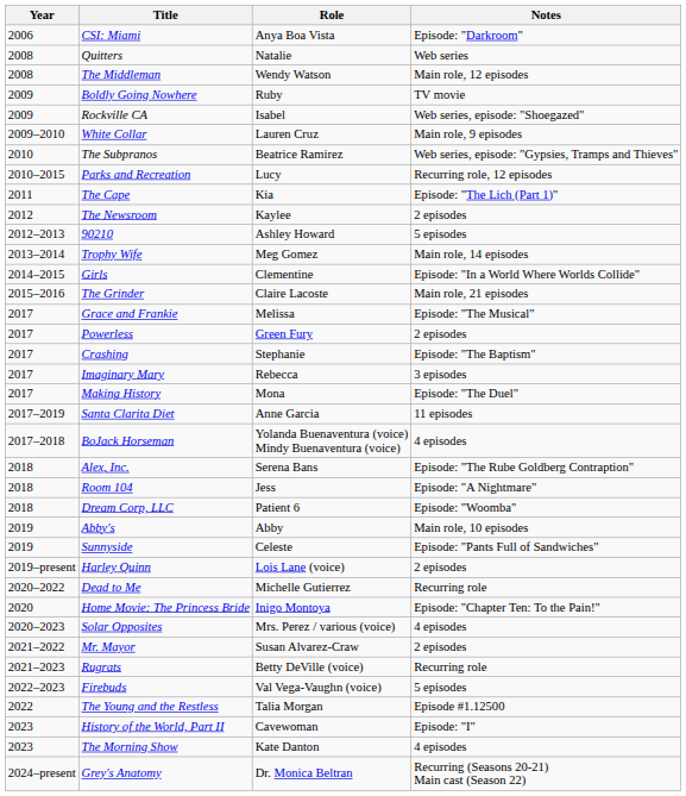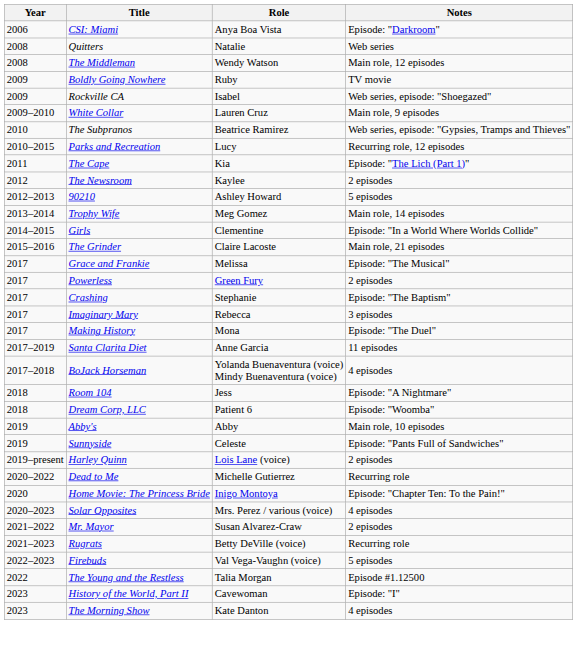- row: 2018 | Alex, Inc. | Serena Bans | Episode: "The Rube Goldberg Contraption"
- row: 2024–present | Grey's Anatomy | Dr. Monica Beltran | Recurring (Seasons 20-21) Main cast (Season 22)
